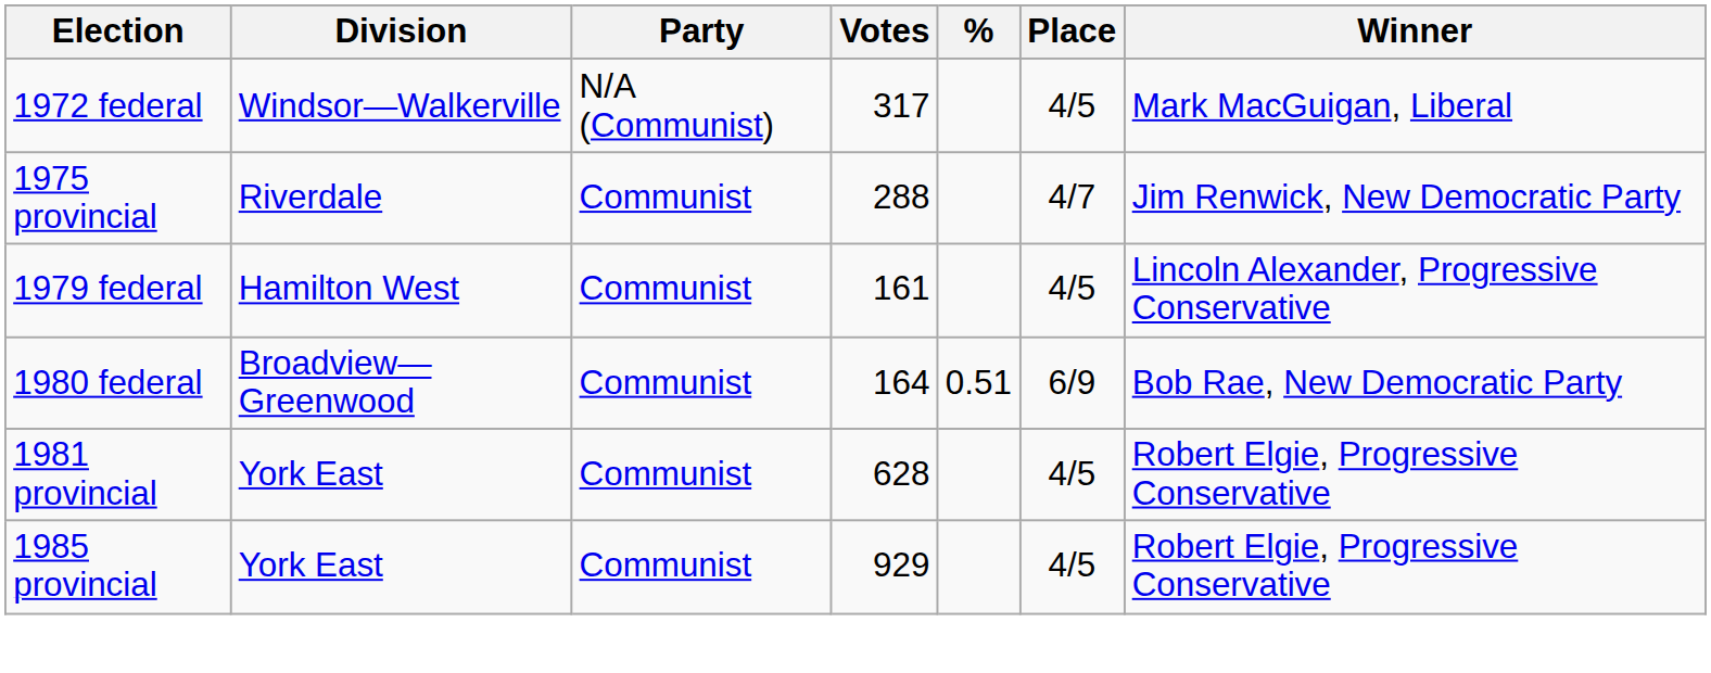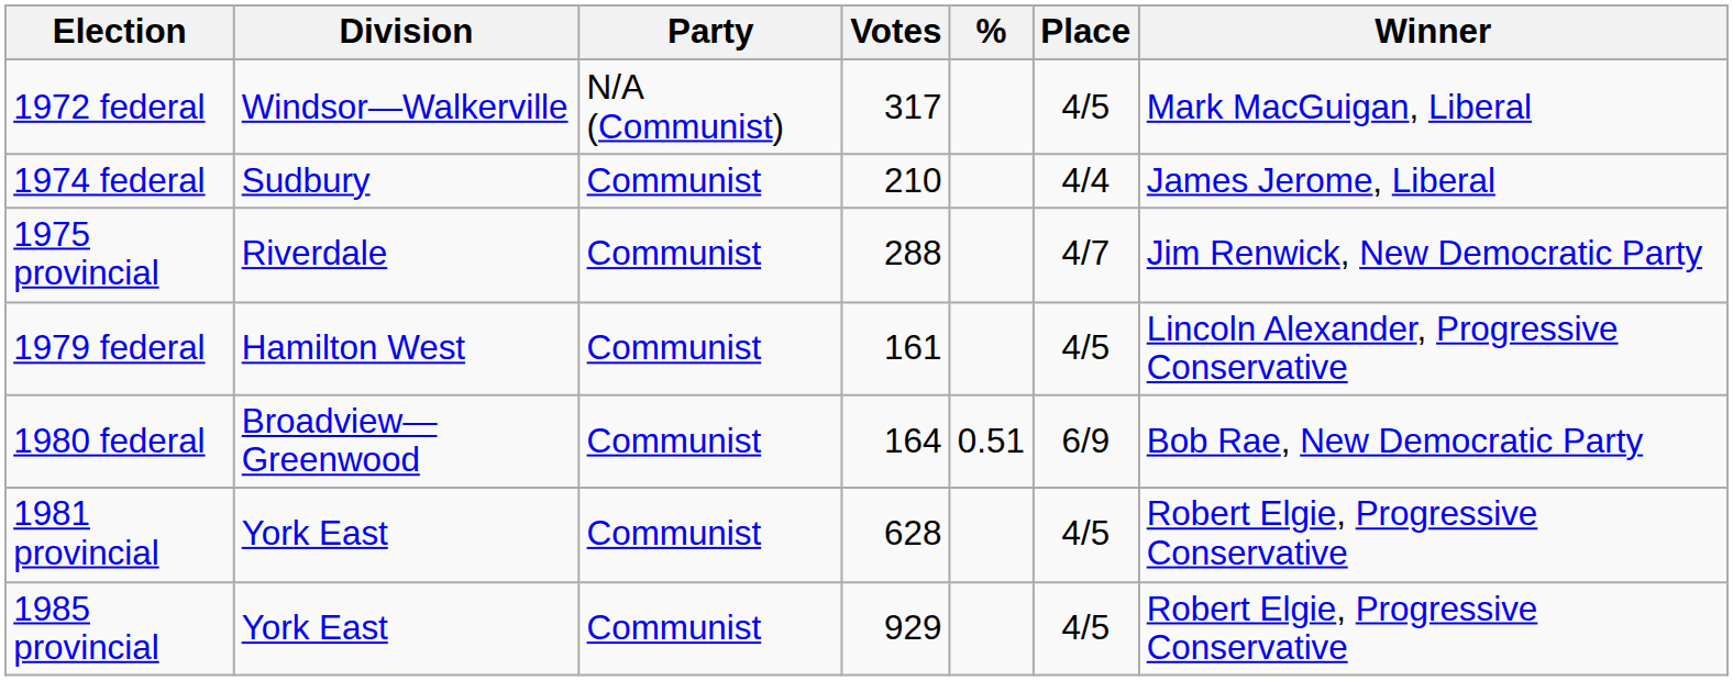+ row: 1974 federal | Sudbury | Communist | 210 | 4/4 | James Jerome, Liberal
